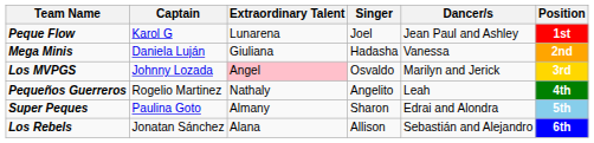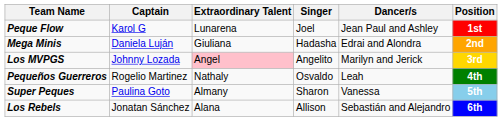Mega Minis | Dancer/s: Vanessa -> Edrai and Alondra
Los MVPGS | Singer: Osvaldo -> Angelito
Pequeños Guerreros | Singer: Angelito -> Osvaldo
Super Peques | Dancer/s: Edrai and Alondra -> Vanessa
